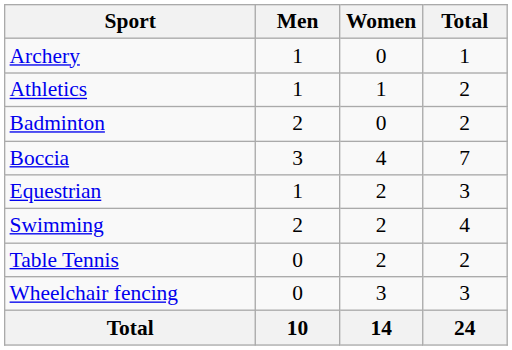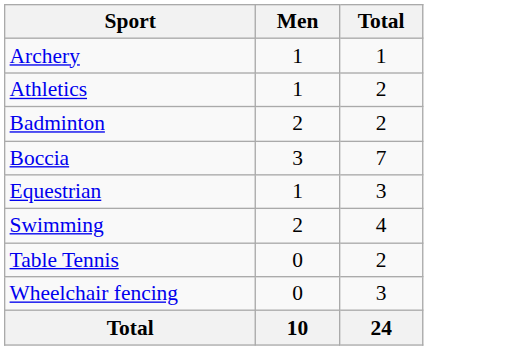- column: Women | 0 | 1 | 0 | 4 | 2 | 2 | 2 | 3 | 14
